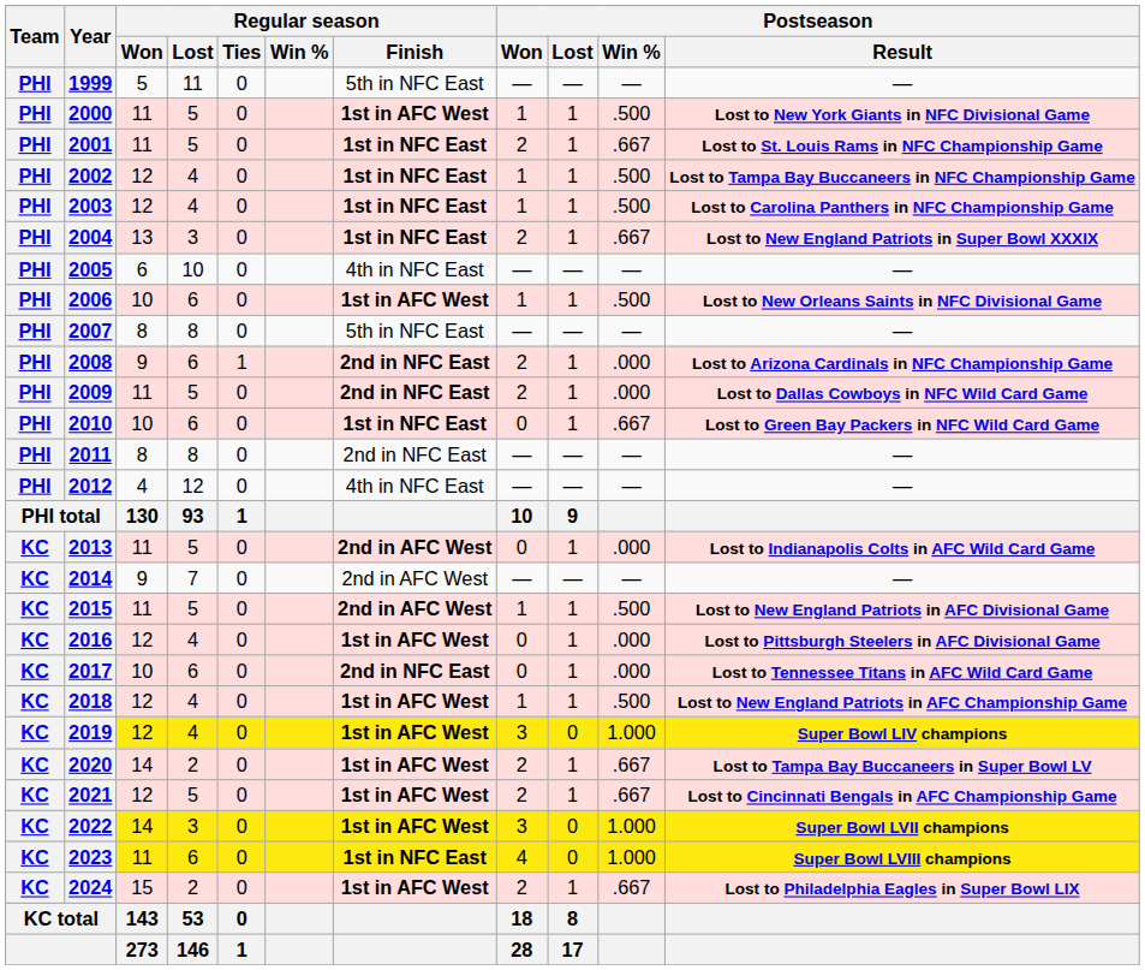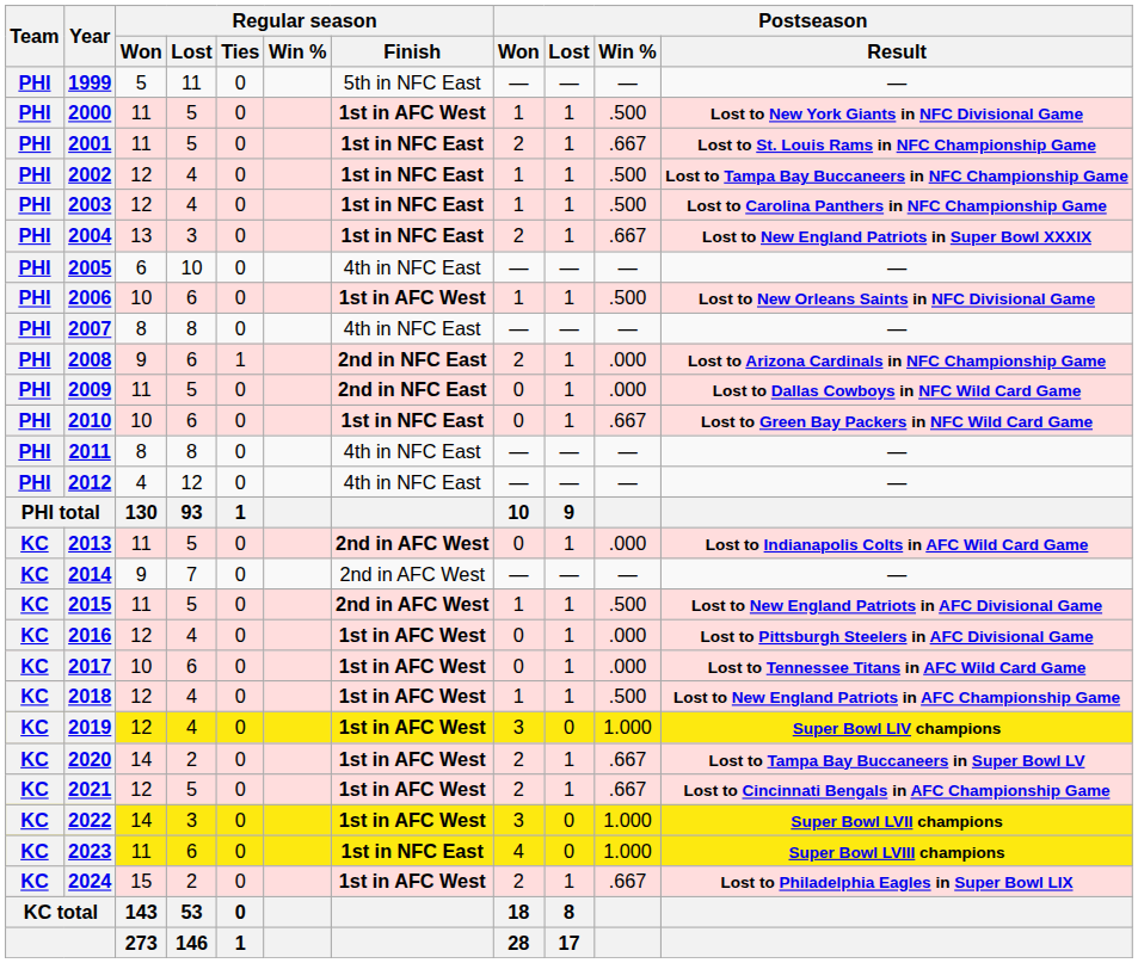2007 | Regular season / Finish: 5th in NFC East -> 4th in NFC East
2009 | Postseason / Won: 2 -> 0
2011 | Regular season / Finish: 2nd in NFC East -> 4th in NFC East
2017 | Regular season / Finish: 2nd in NFC East -> 1st in AFC West
